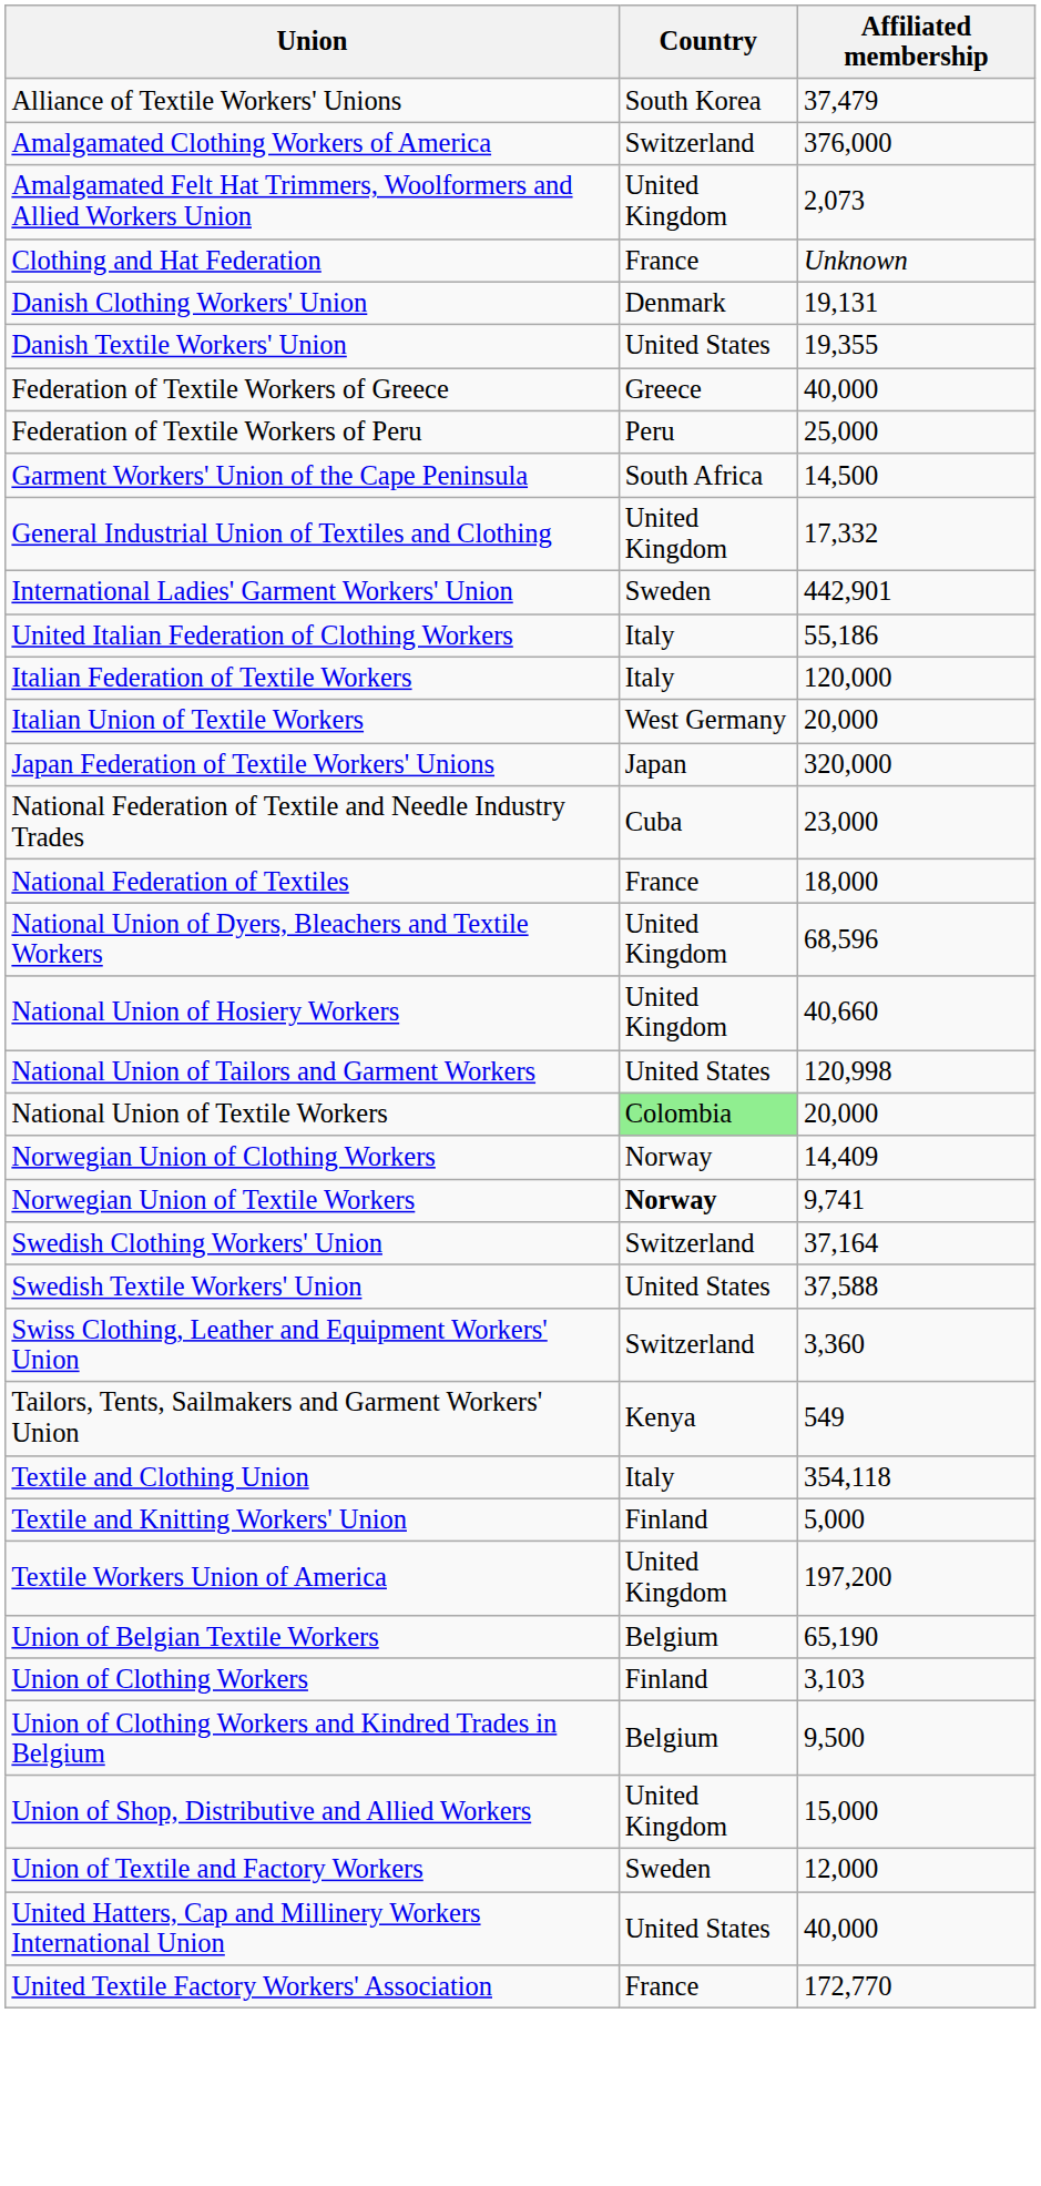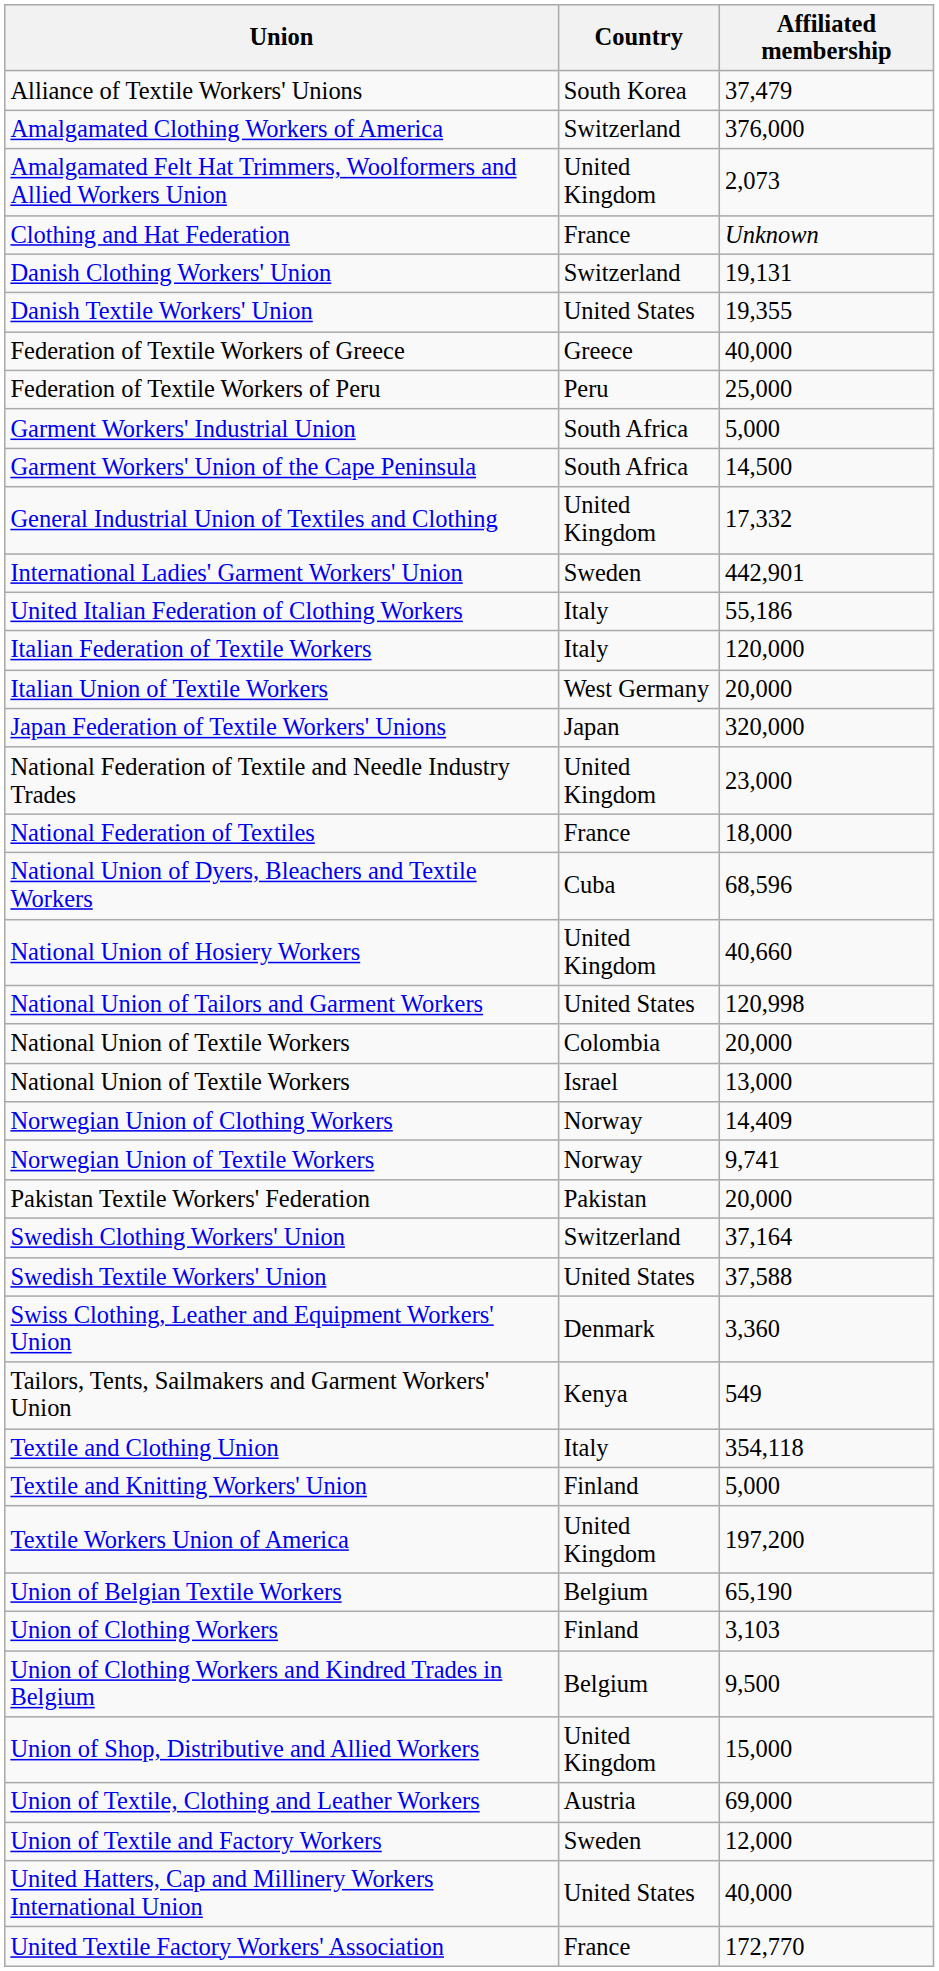Danish Clothing Workers' Union | Country: Denmark -> Switzerland
+ row: Garment Workers' Industrial Union | South Africa | 5,000
National Federation of Textile and Needle Industry Trades | Country: Cuba -> United Kingdom
National Union of Dyers, Bleachers and Textile Workers | Country: United Kingdom -> Cuba
National Union of Textile Workers / 20,000 | Country: lightgreen background -> no background
+ row: National Union of Textile Workers | Israel | 13,000
Norwegian Union of Textile Workers | Country: bold -> normal
+ row: Pakistan Textile Workers' Federation | Pakistan | 20,000
Swiss Clothing, Leather and Equipment Workers' Union | Country: Switzerland -> Denmark
+ row: Union of Textile, Clothing and Leather Workers | Austria | 69,000
